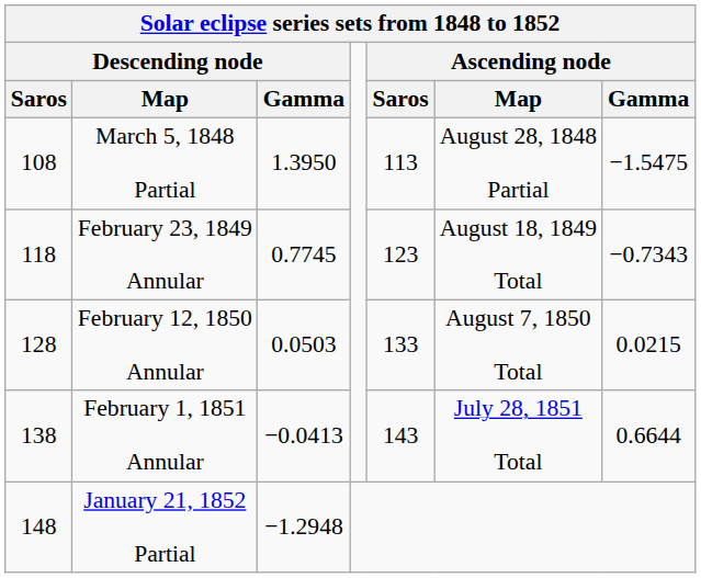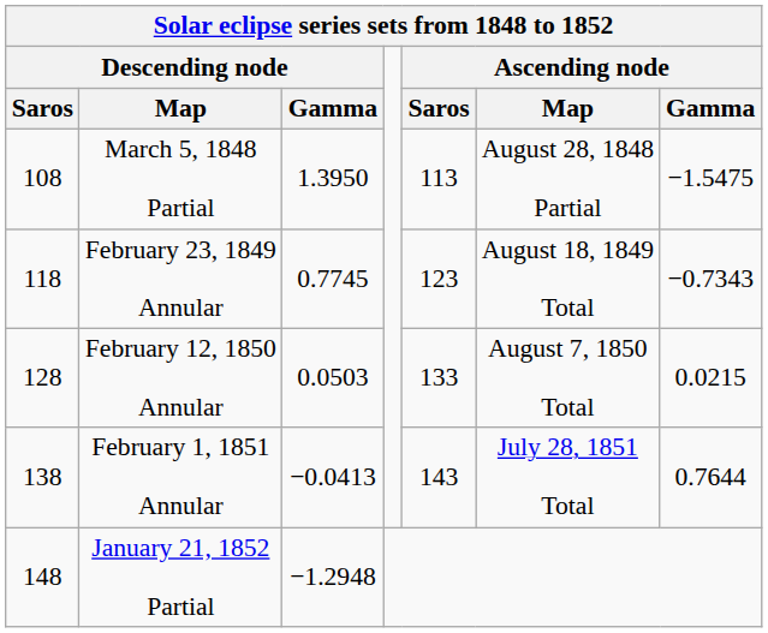February 1, 1851 Annular | Ascending node / Gamma: 0.6644 -> 0.7644
